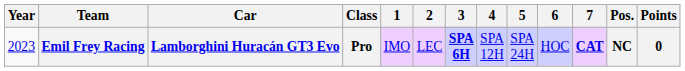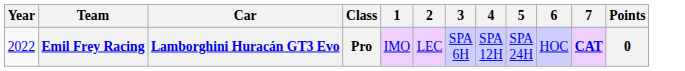- column: Pos. | NC
Emil Frey Racing | Year: 2023 -> 2022
Emil Frey Racing | 3: bold -> normal
